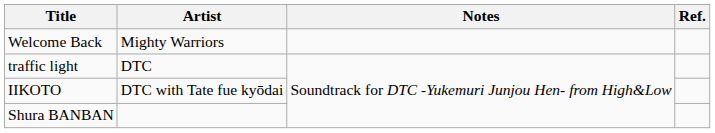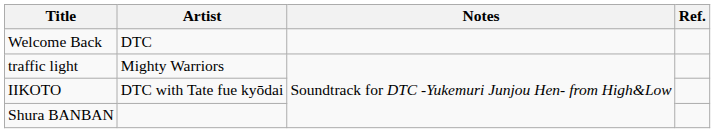Welcome Back | Artist: Mighty Warriors -> DTC
traffic light | Artist: DTC -> Mighty Warriors
